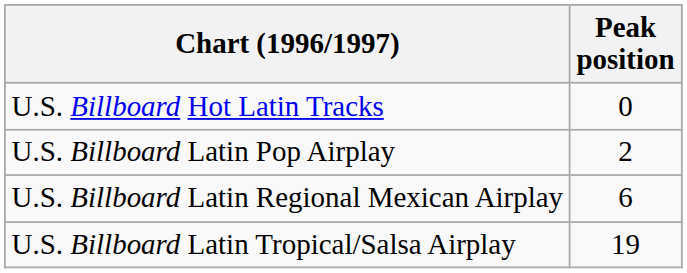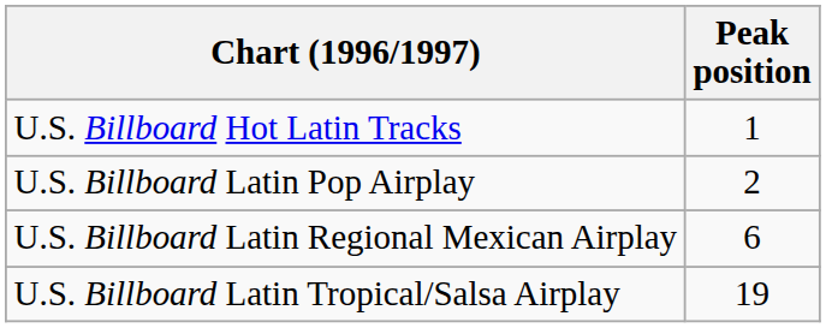U.S. Billboard Hot Latin Tracks | Peak position: 0 -> 1
